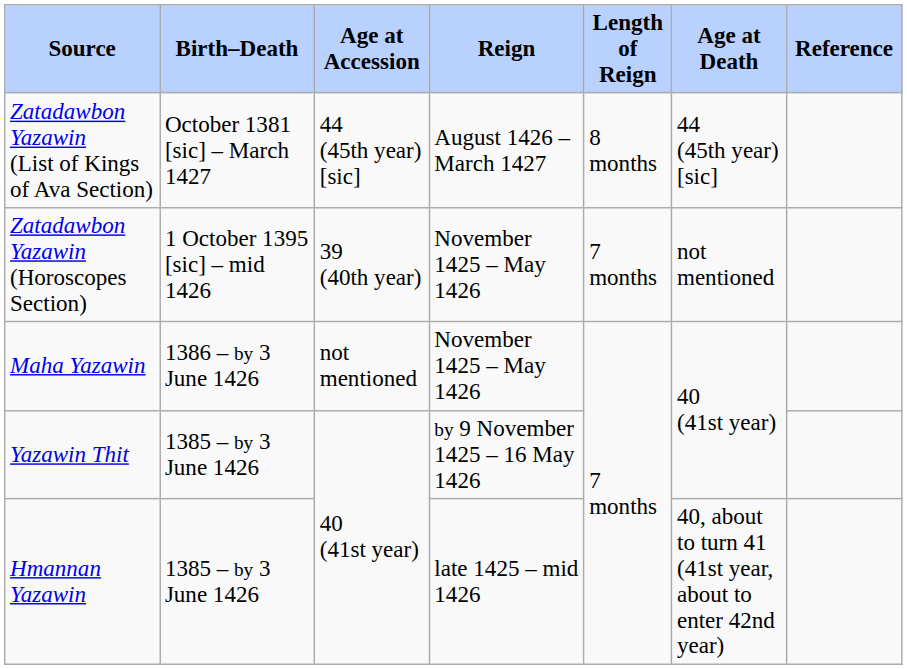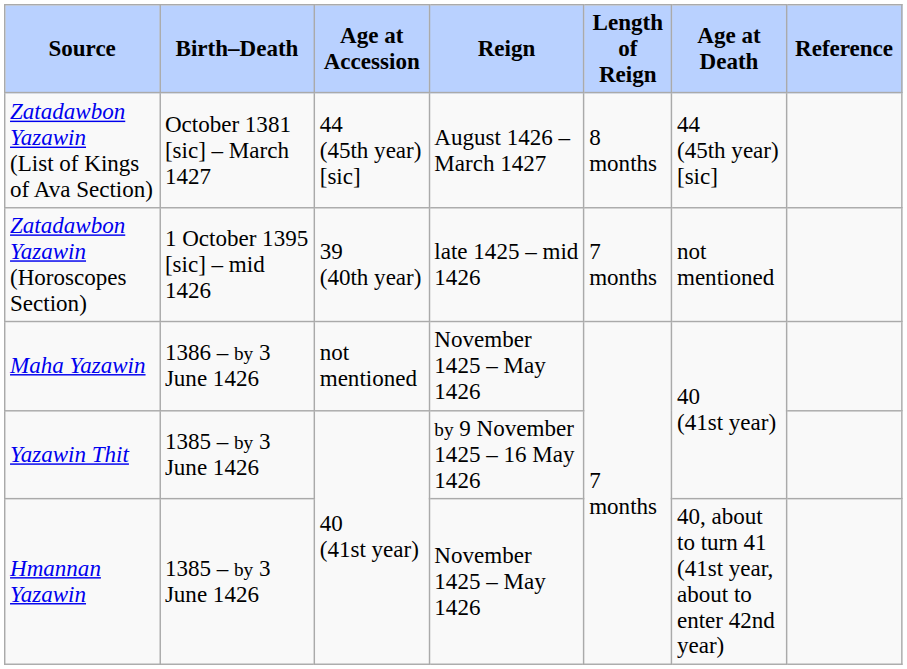Zatadawbon Yazawin (Horoscopes Section) | Reign: November 1425 – May 1426 -> late 1425 – mid 1426
Hmannan Yazawin | Reign: late 1425 – mid 1426 -> November 1425 – May 1426
